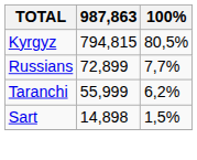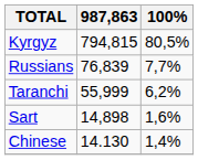Russians | 987,863: 72,899 -> 76,839
Sart | 100%: 1,5% -> 1,6%
+ row: Chinese | 14.130 | 1,4%
